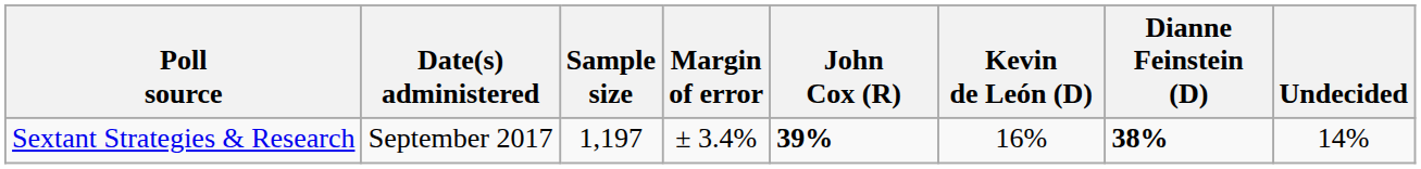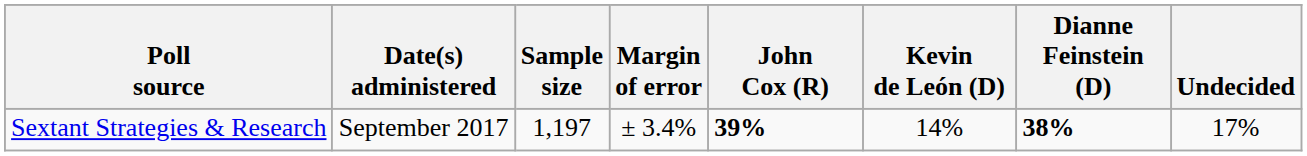Sextant Strategies & Research | Kevin de León (D): 16% -> 14%
Sextant Strategies & Research | Undecided: 14% -> 17%
